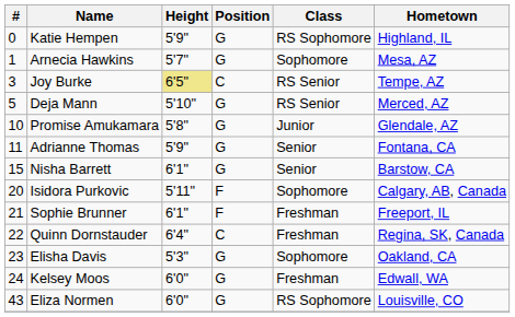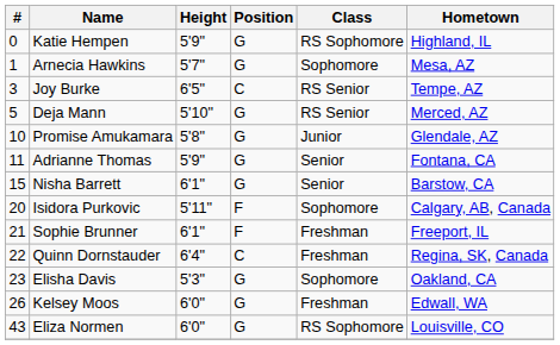Joy Burke | Height: khaki background -> no background
Kelsey Moos | #: 24 -> 26
